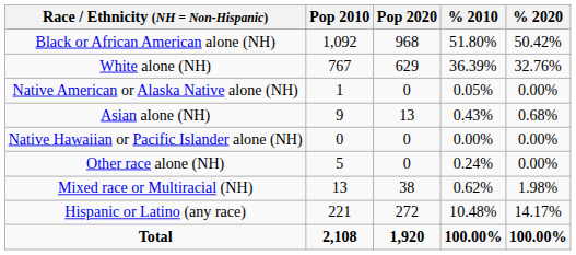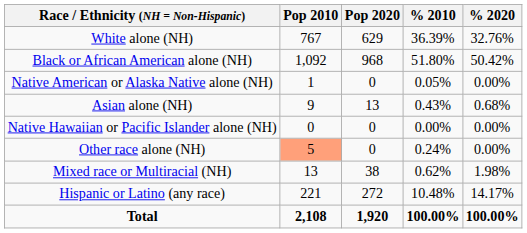rows swapped: White alone (NH) <-> Black or African American alone (NH)
Other race alone (NH) | Pop 2010: no background -> lightsalmon background
